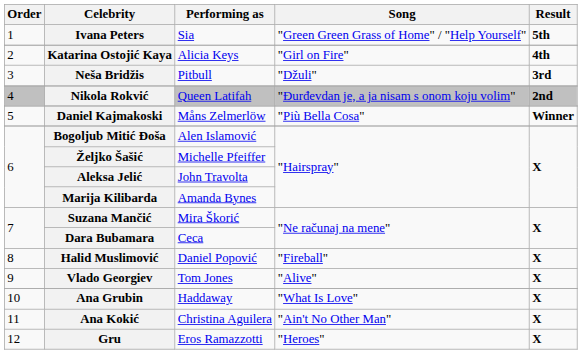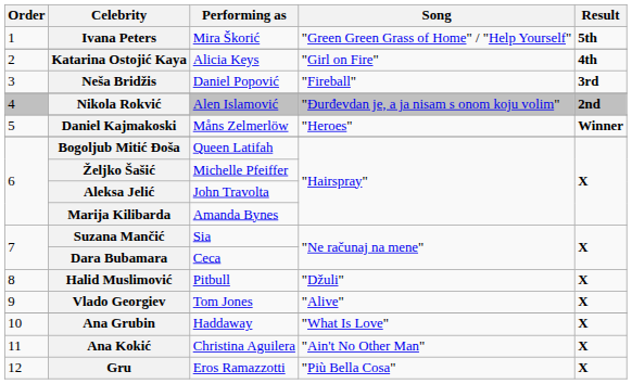Ivana Peters | Performing as: Sia -> Mira Škorić
Neša Bridžis | Performing as: Pitbull -> Daniel Popović
Neša Bridžis | Song: "Džuli" -> "Fireball"
Nikola Rokvić | Performing as: Queen Latifah -> Alen Islamović
Daniel Kajmakoski | Song: "Più Bella Cosa" -> "Heroes"
Bogoljub Mitić Đoša | Performing as: Alen Islamović -> Queen Latifah
Suzana Mančić | Performing as: Mira Škorić -> Sia
Halid Muslimović | Performing as: Daniel Popović -> Pitbull
Halid Muslimović | Song: "Fireball" -> "Džuli"
Gru | Song: "Heroes" -> "Più Bella Cosa"
